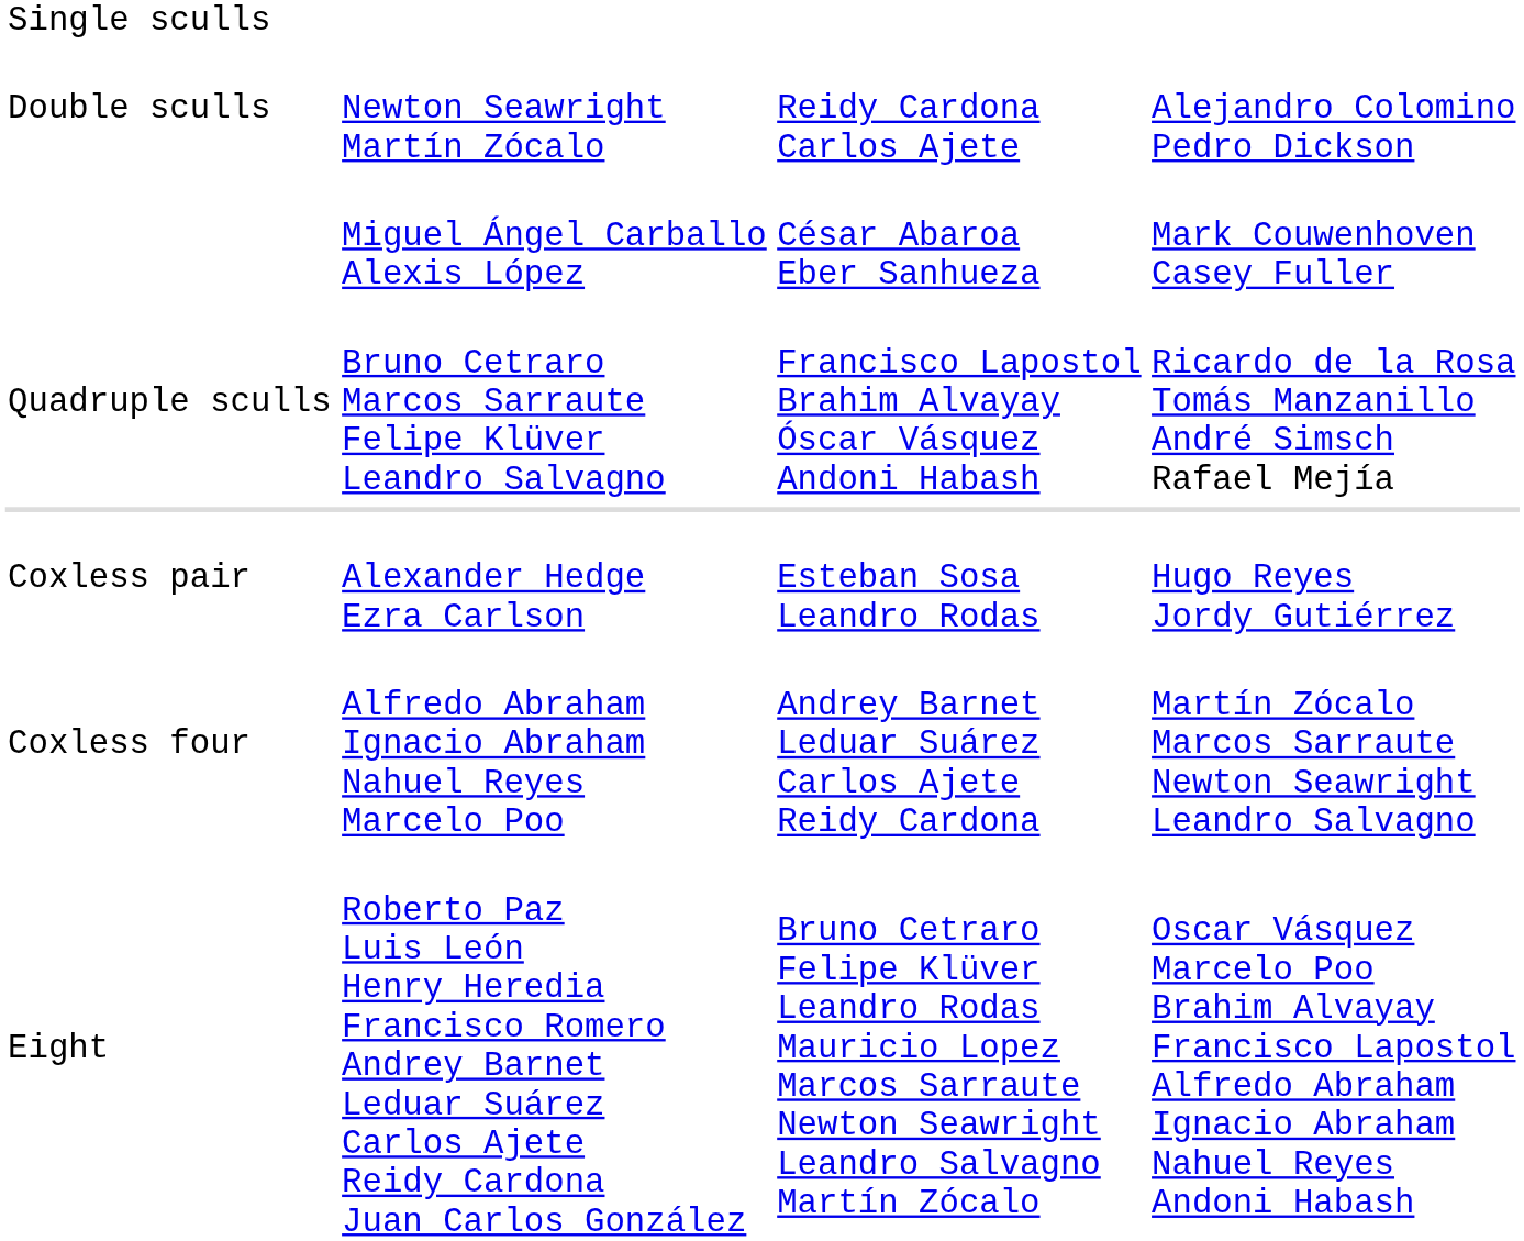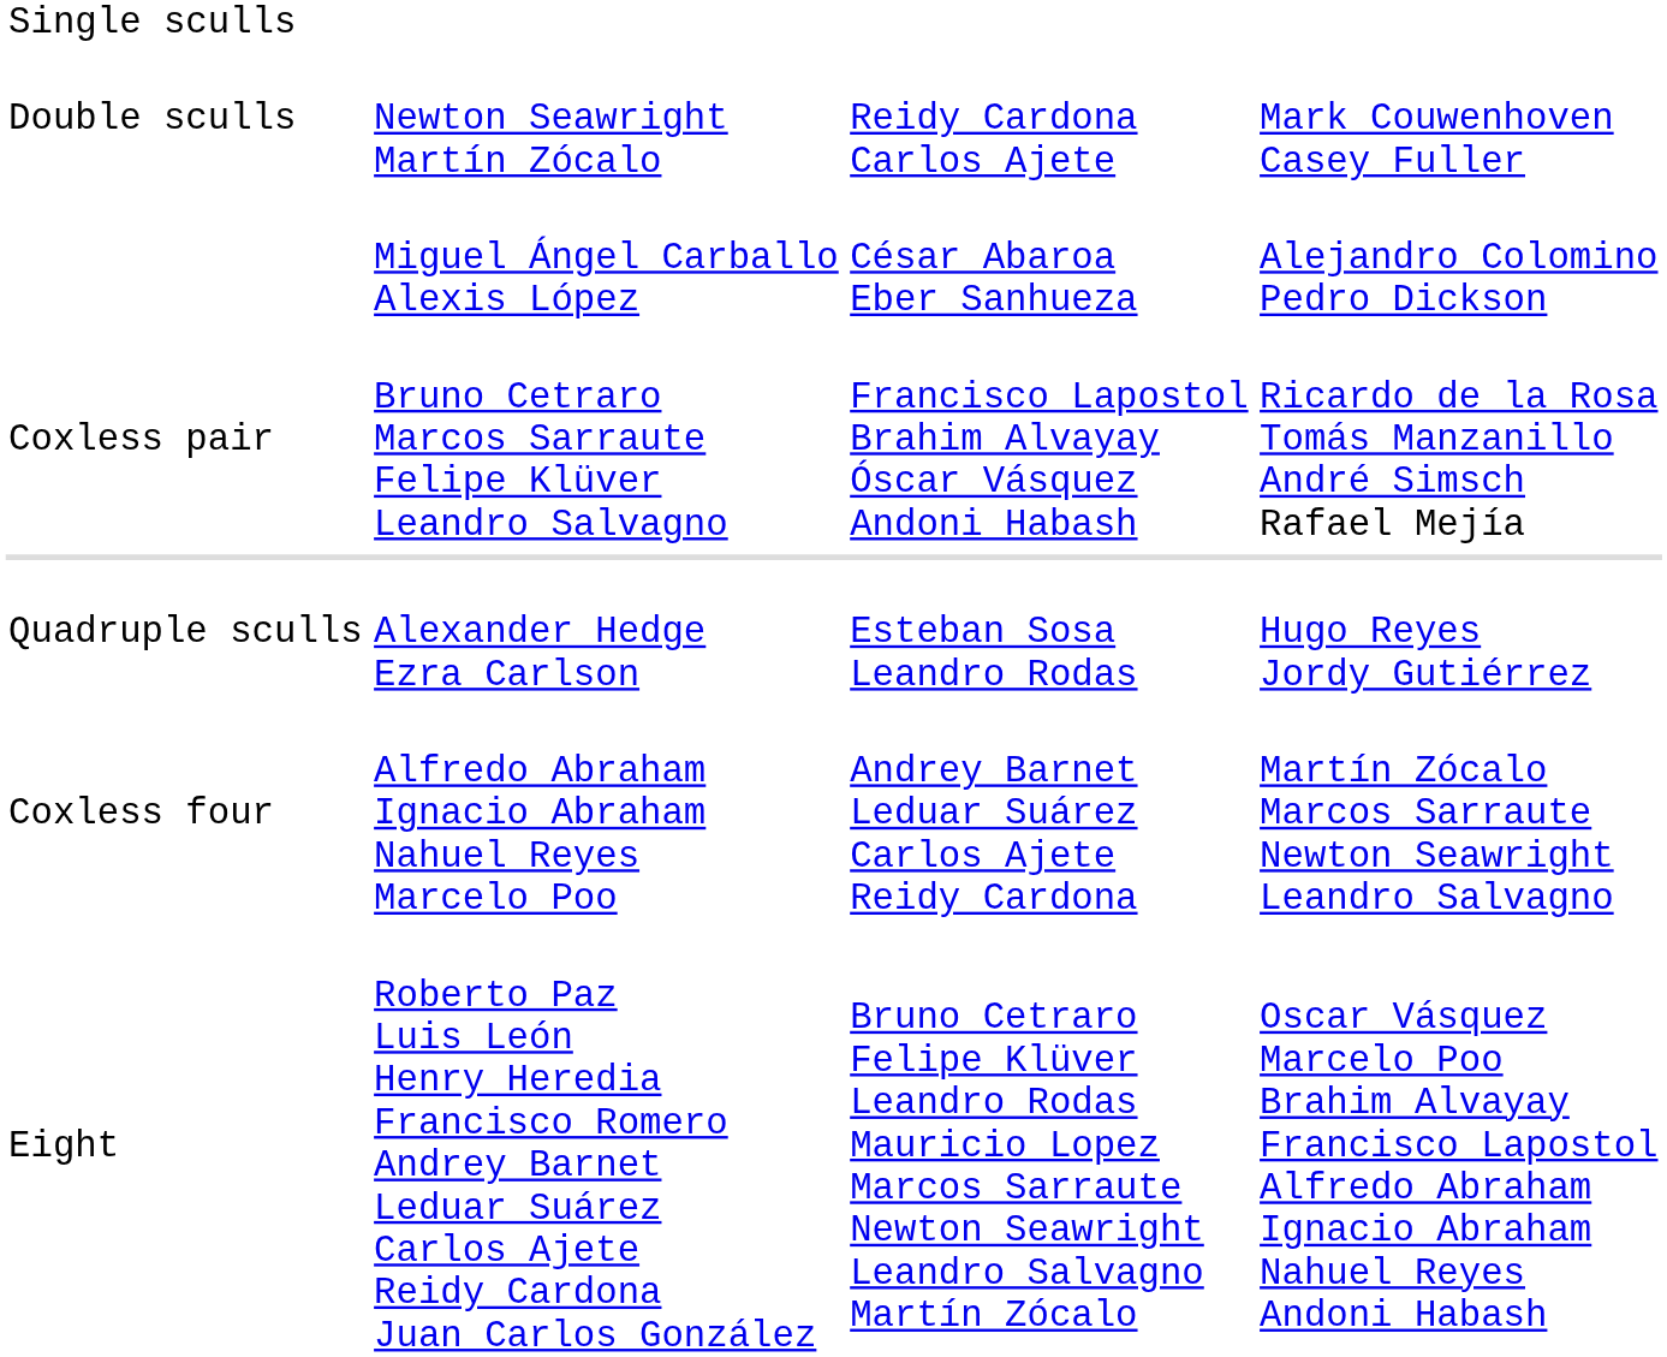Newton Seawright Martín Zócalo | column 4: Alejandro Colomino Pedro Dickson -> Mark Couwenhoven Casey Fuller
Miguel Ángel Carballo Alexis López | column 4: Mark Couwenhoven Casey Fuller -> Alejandro Colomino Pedro Dickson
Bruno Cetraro Marcos Sarraute Felipe Klüver Leandro Salvagno | column 1: Quadruple sculls -> Coxless pair
Alexander Hedge Ezra Carlson | column 1: Coxless pair -> Quadruple sculls
